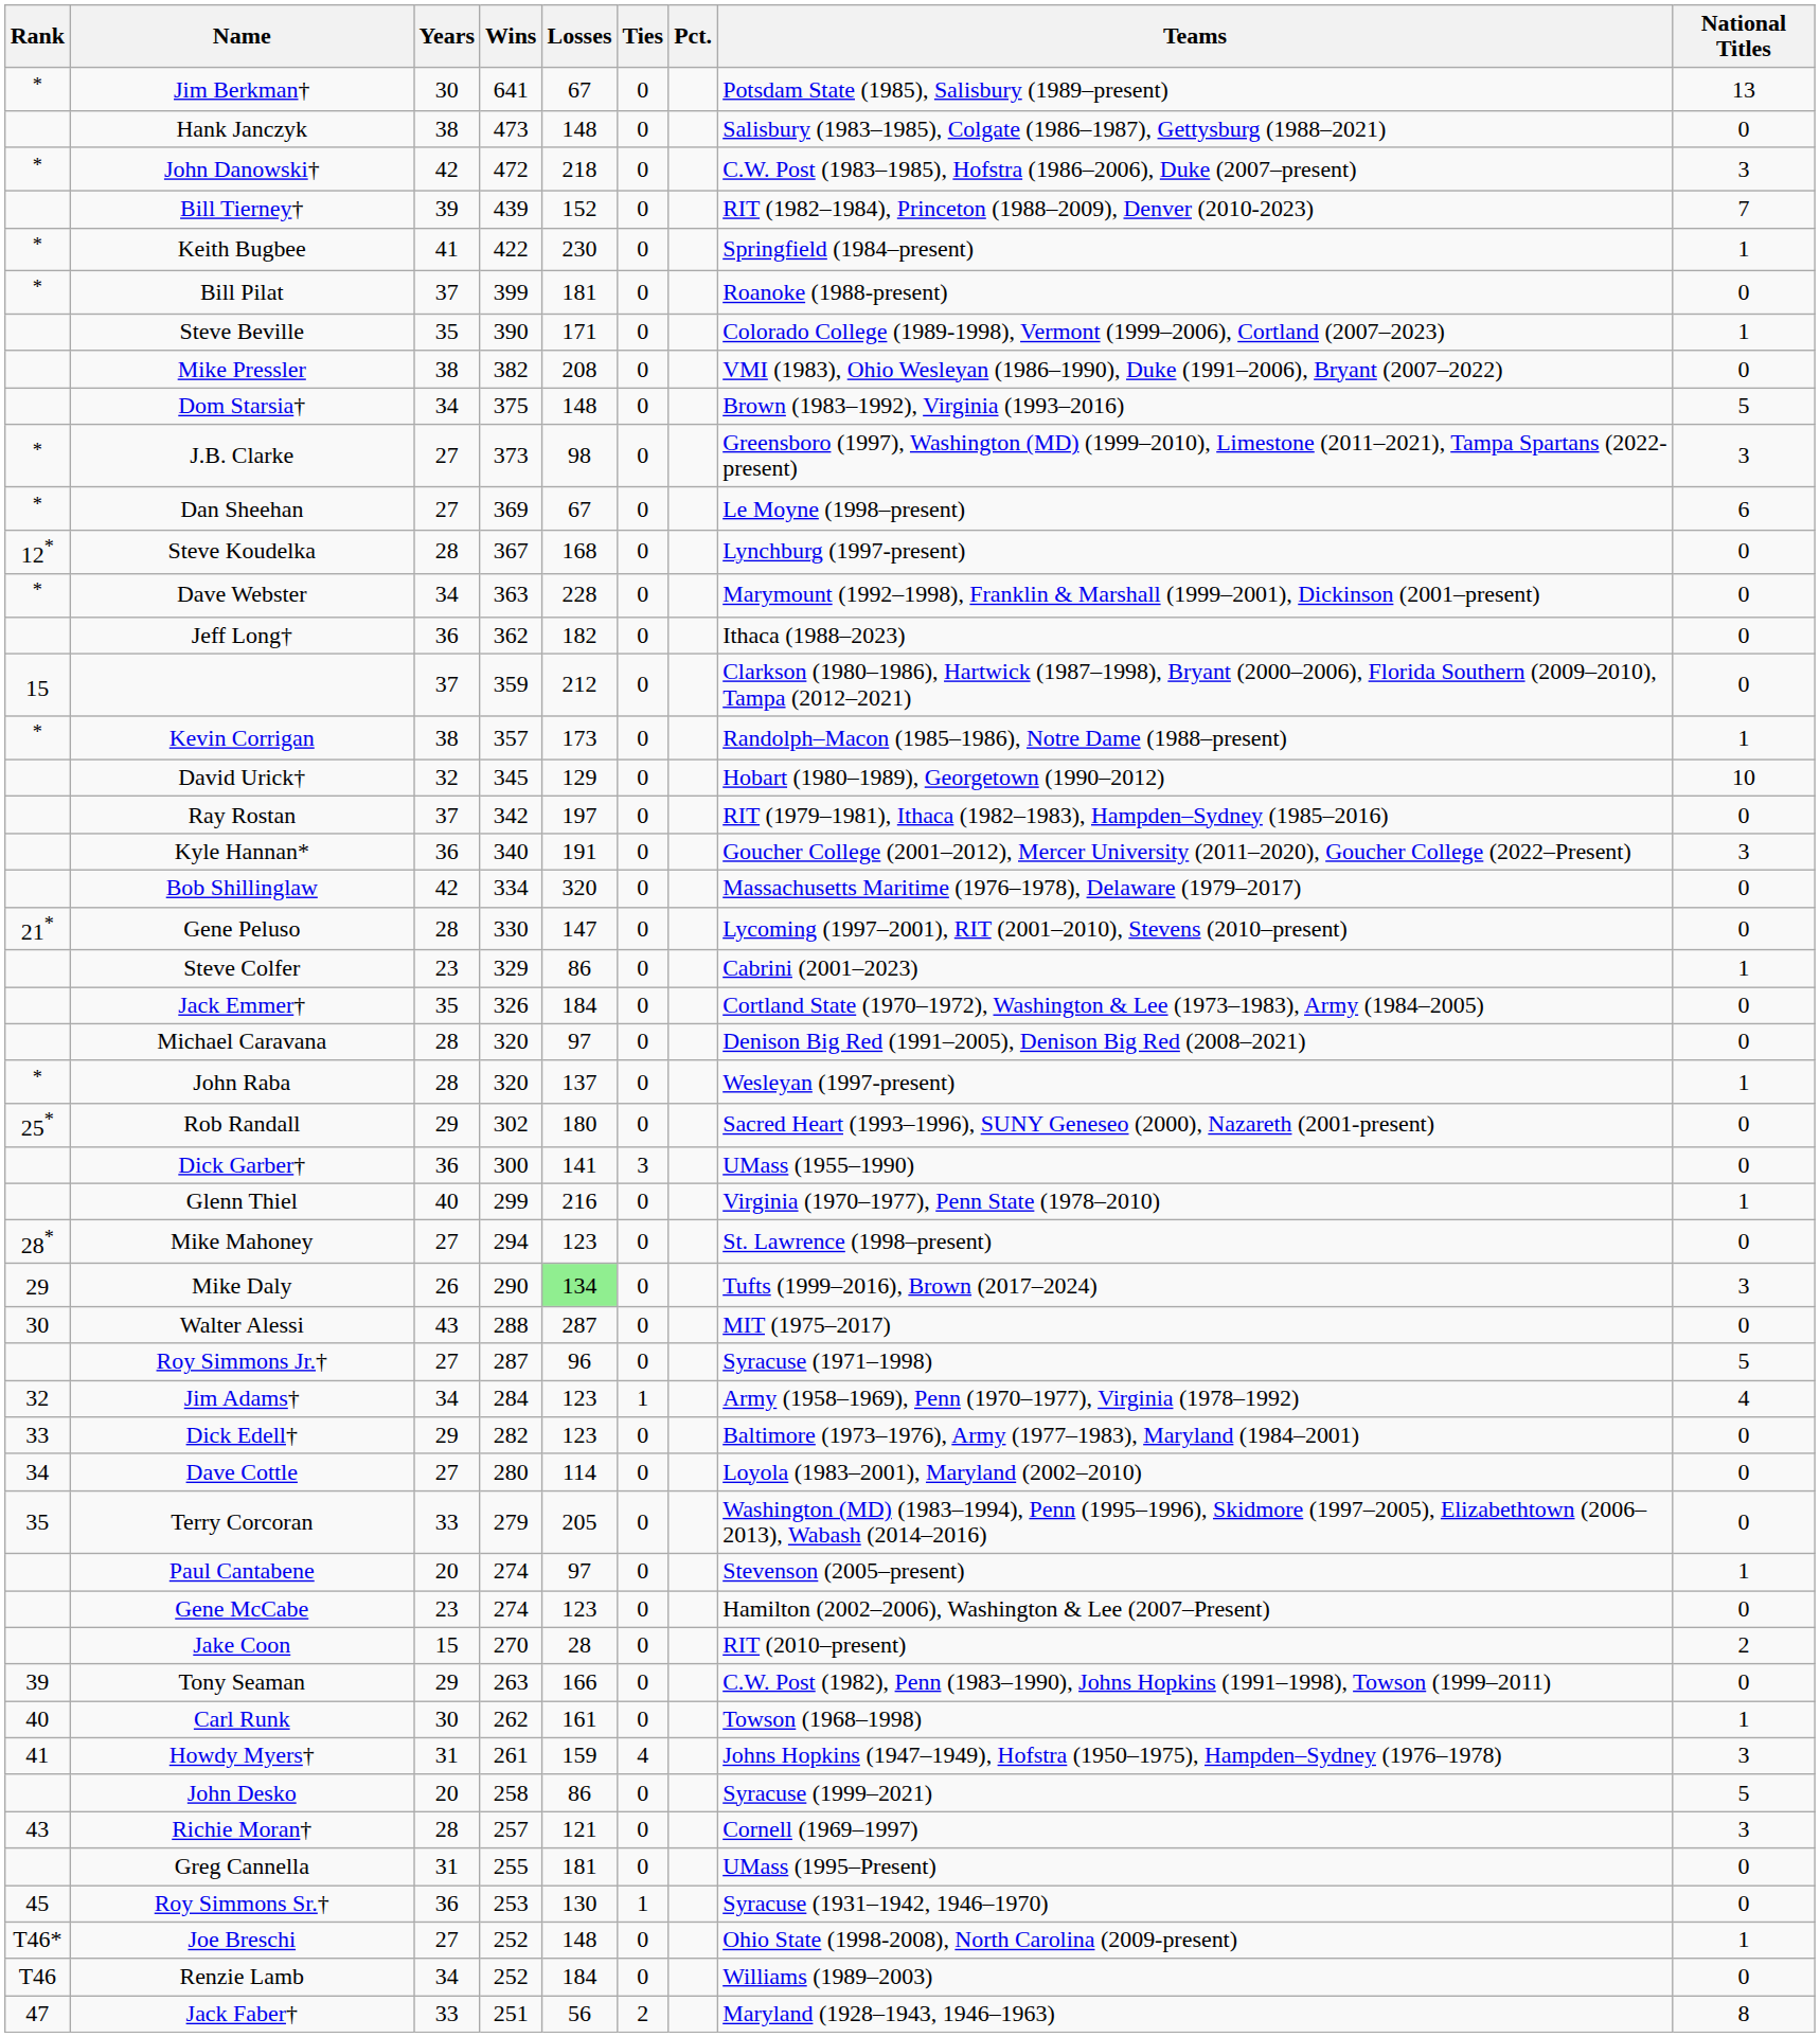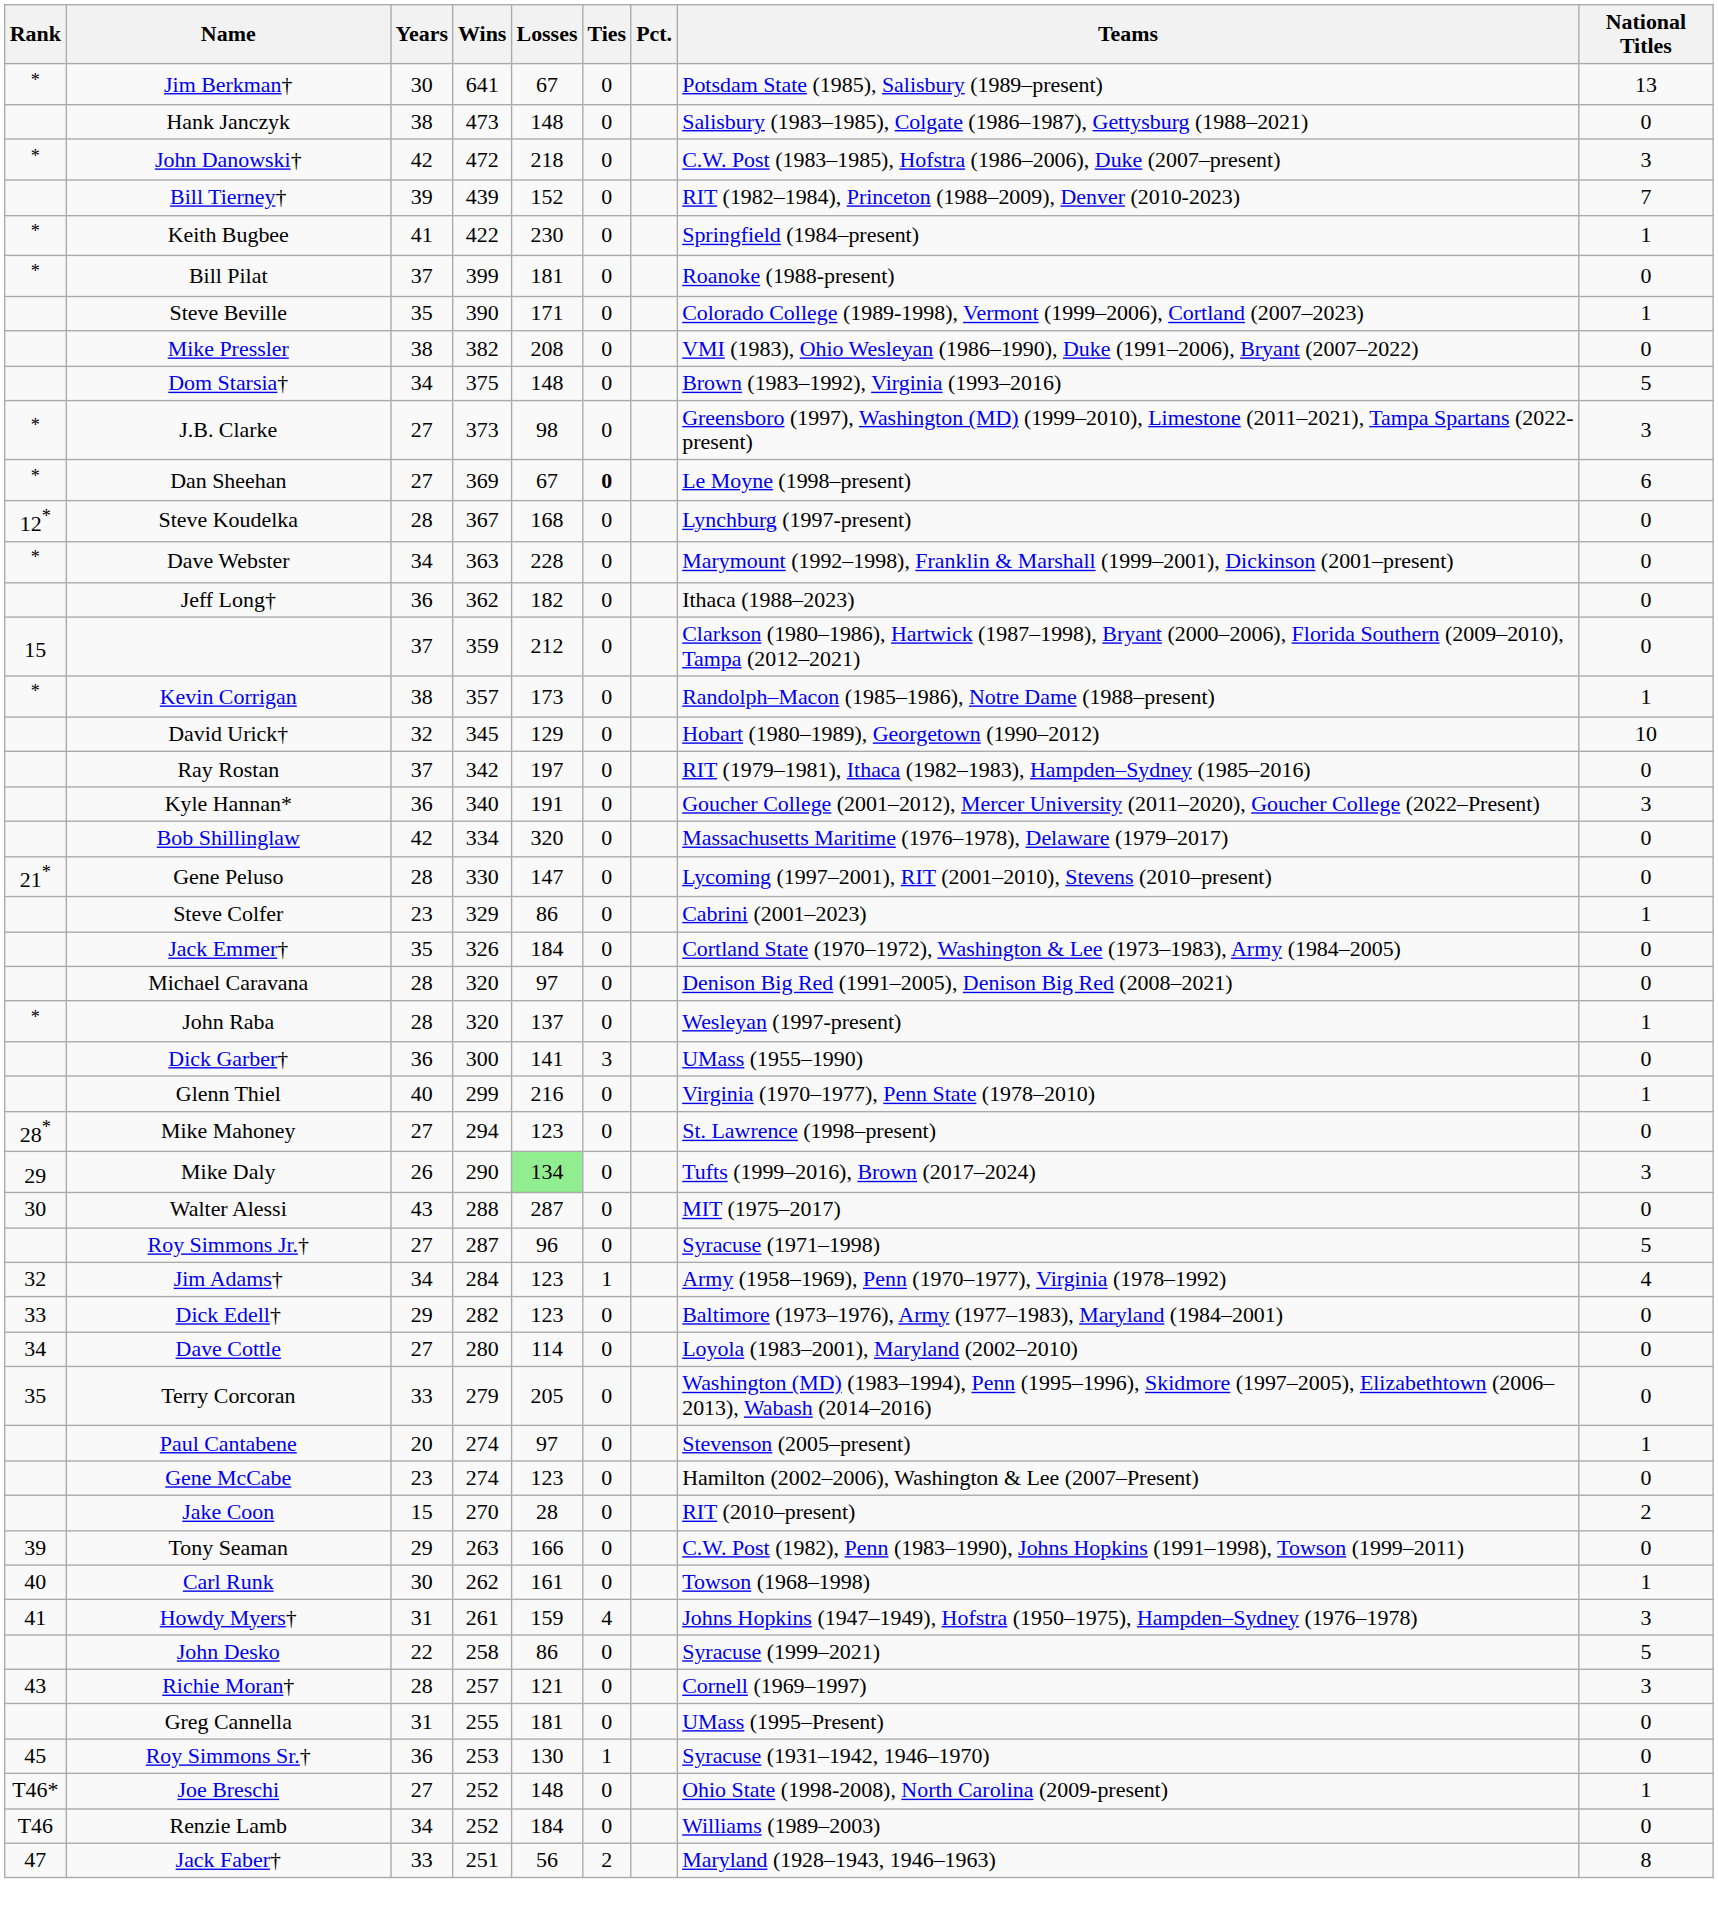Dan Sheehan | Ties: normal -> bold
- row: 25* | Rob Randall | 29 | 302 | 180 | 0 | Sacred Heart (1993–1996), SUNY Geneseo (2000), Nazareth (2001-present) | 0
John Desko | Years: 20 -> 22
